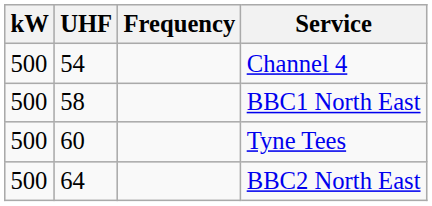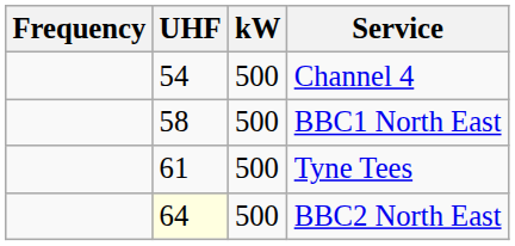columns swapped: Frequency <-> kW
Tyne Tees | UHF: 60 -> 61
BBC2 North East | UHF: no background -> lightyellow background
